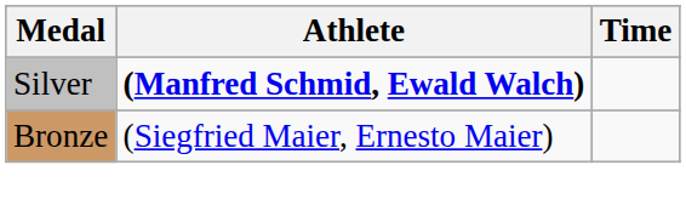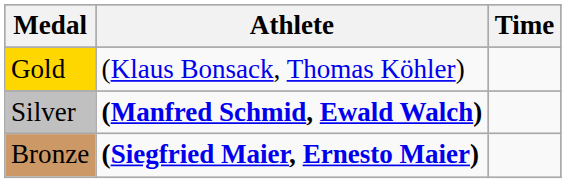+ row: Gold | (Klaus Bonsack, Thomas Köhler)
Bronze | Athlete: normal -> bold
